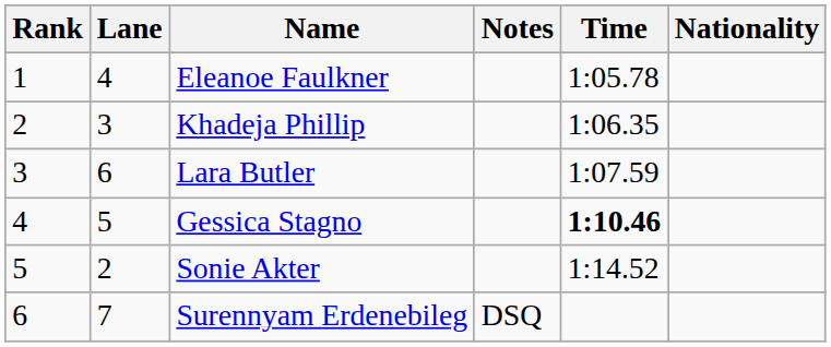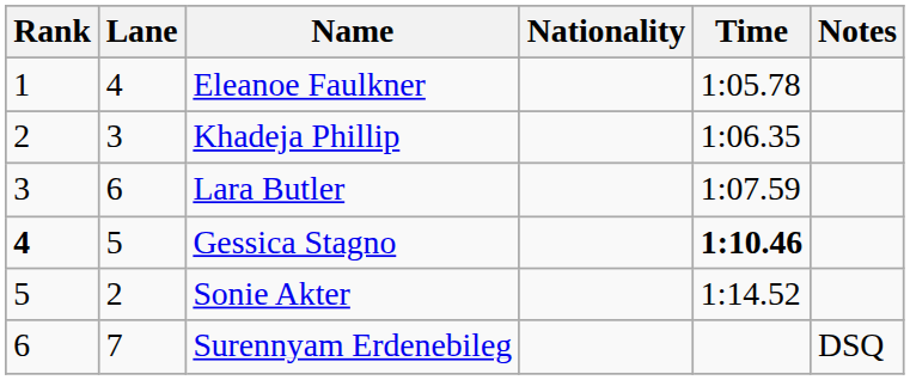columns swapped: Nationality <-> Notes
Gessica Stagno | Rank: normal -> bold
